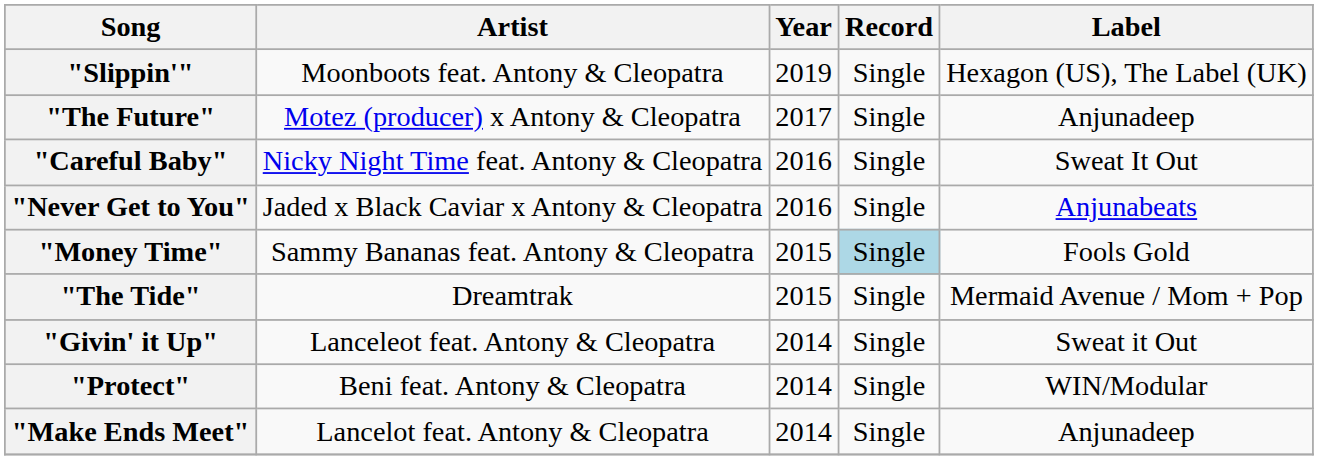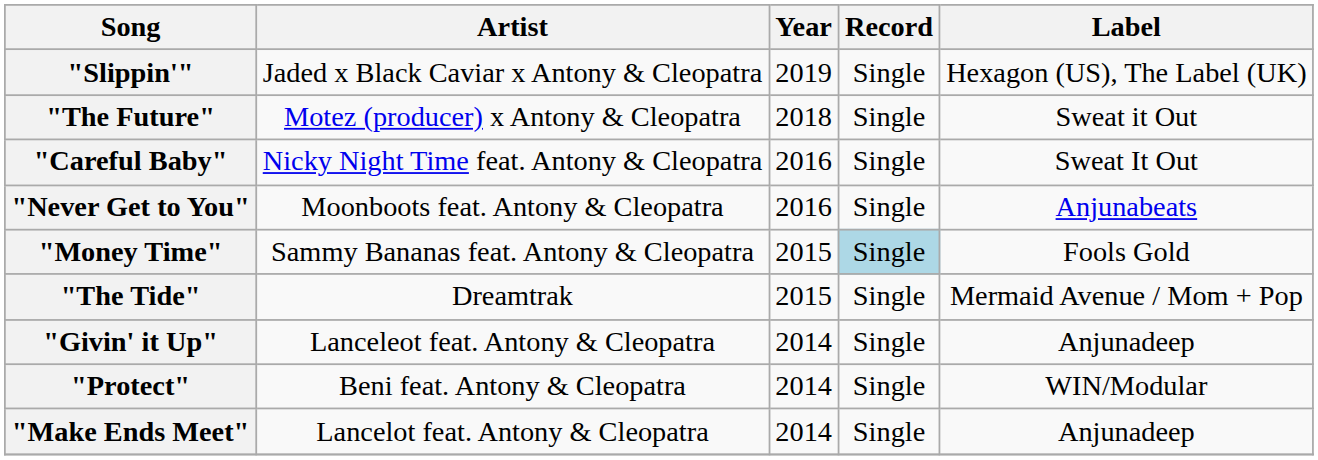"Slippin'" | Artist: Moonboots feat. Antony & Cleopatra -> Jaded x Black Caviar x Antony & Cleopatra
"The Future" | Year: 2017 -> 2018
"The Future" | Label: Anjunadeep -> Sweat it Out
"Never Get to You" | Artist: Jaded x Black Caviar x Antony & Cleopatra -> Moonboots feat. Antony & Cleopatra
"Givin' it Up" | Label: Sweat it Out -> Anjunadeep
